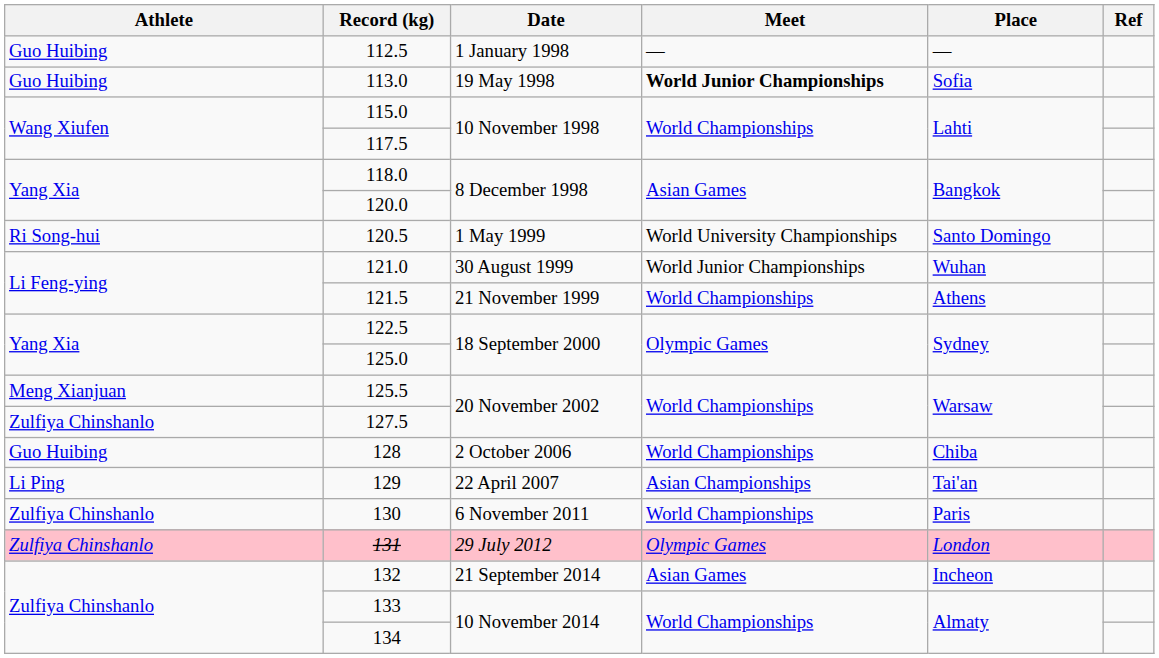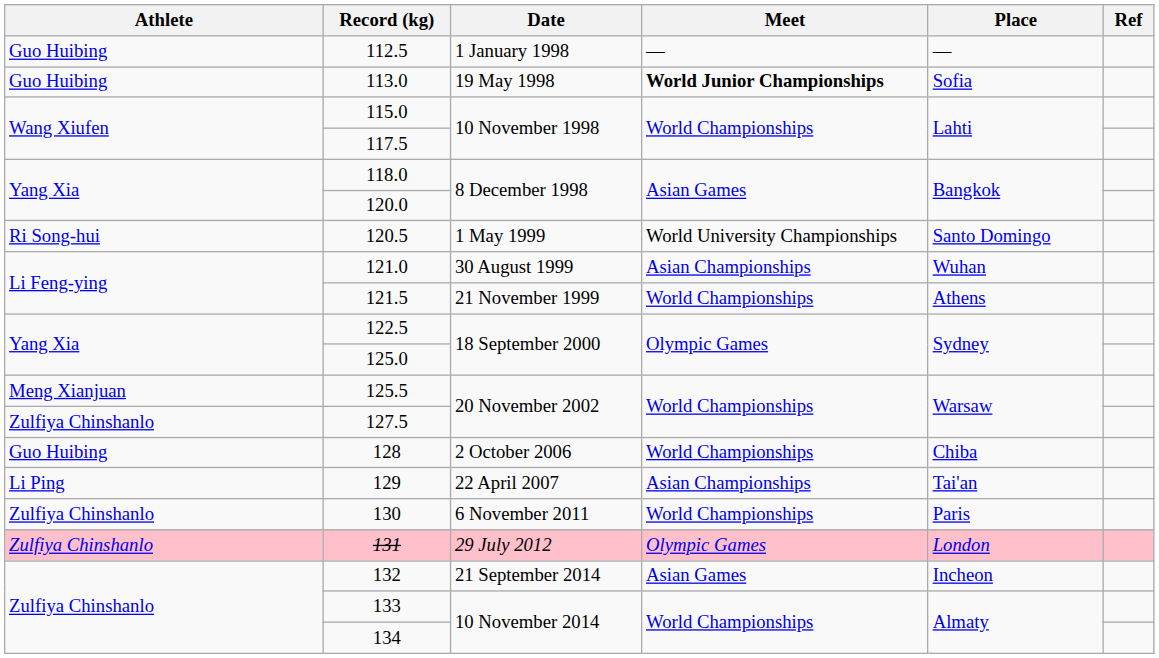121.0 | Meet: World Junior Championships -> Asian Championships
